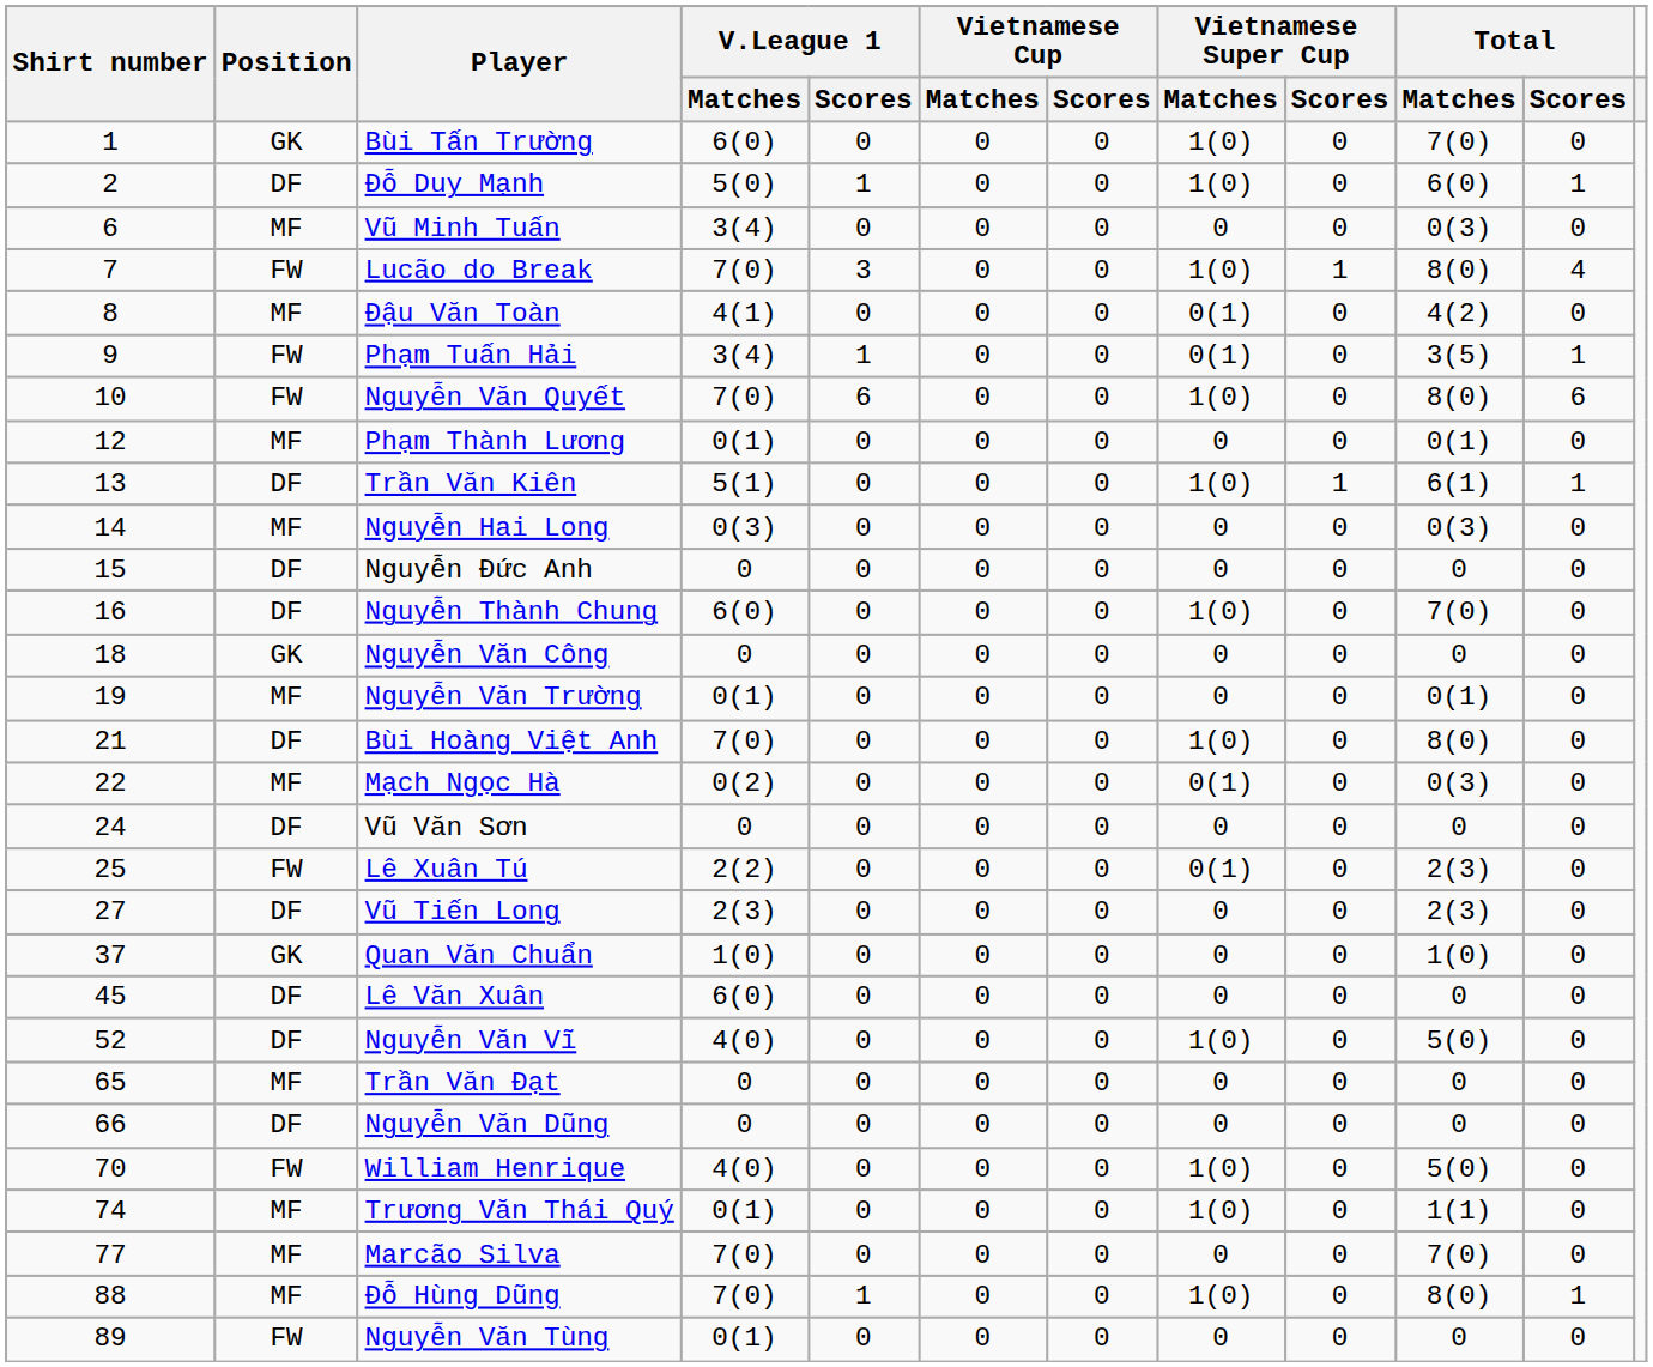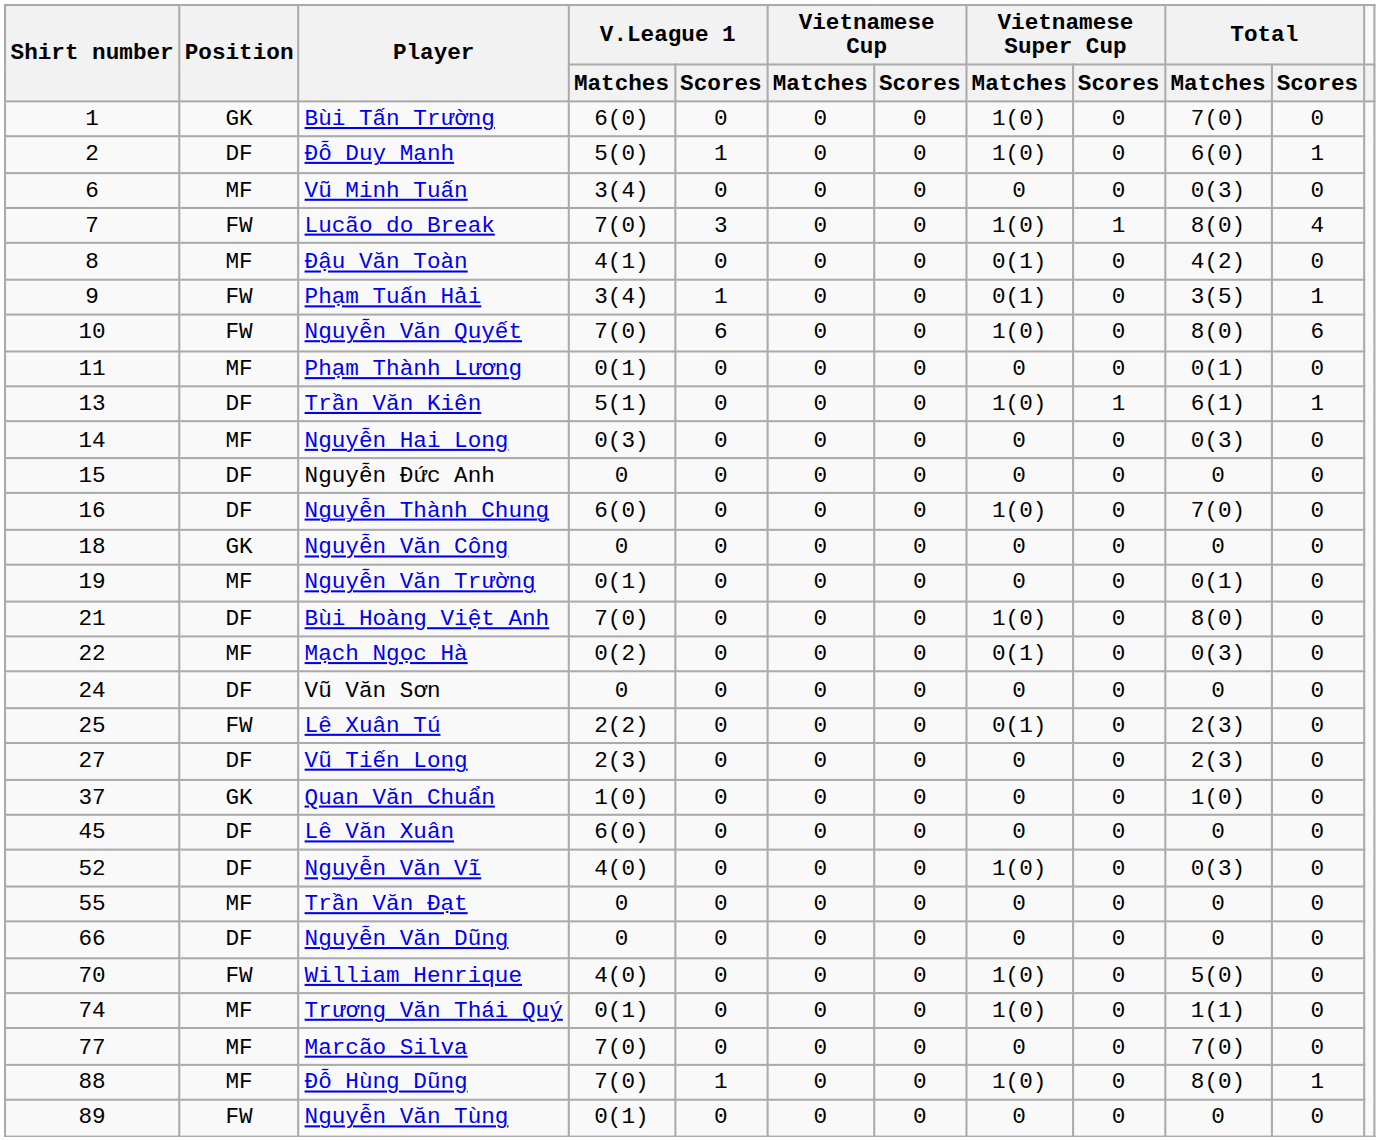Phạm Thành Lương | Shirt number: 12 -> 11
Nguyễn Văn Vĩ | Total / Matches: 5(0) -> 0(3)
Trần Văn Đạt | Shirt number: 65 -> 55
